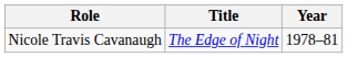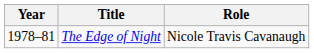columns swapped: Year <-> Role
